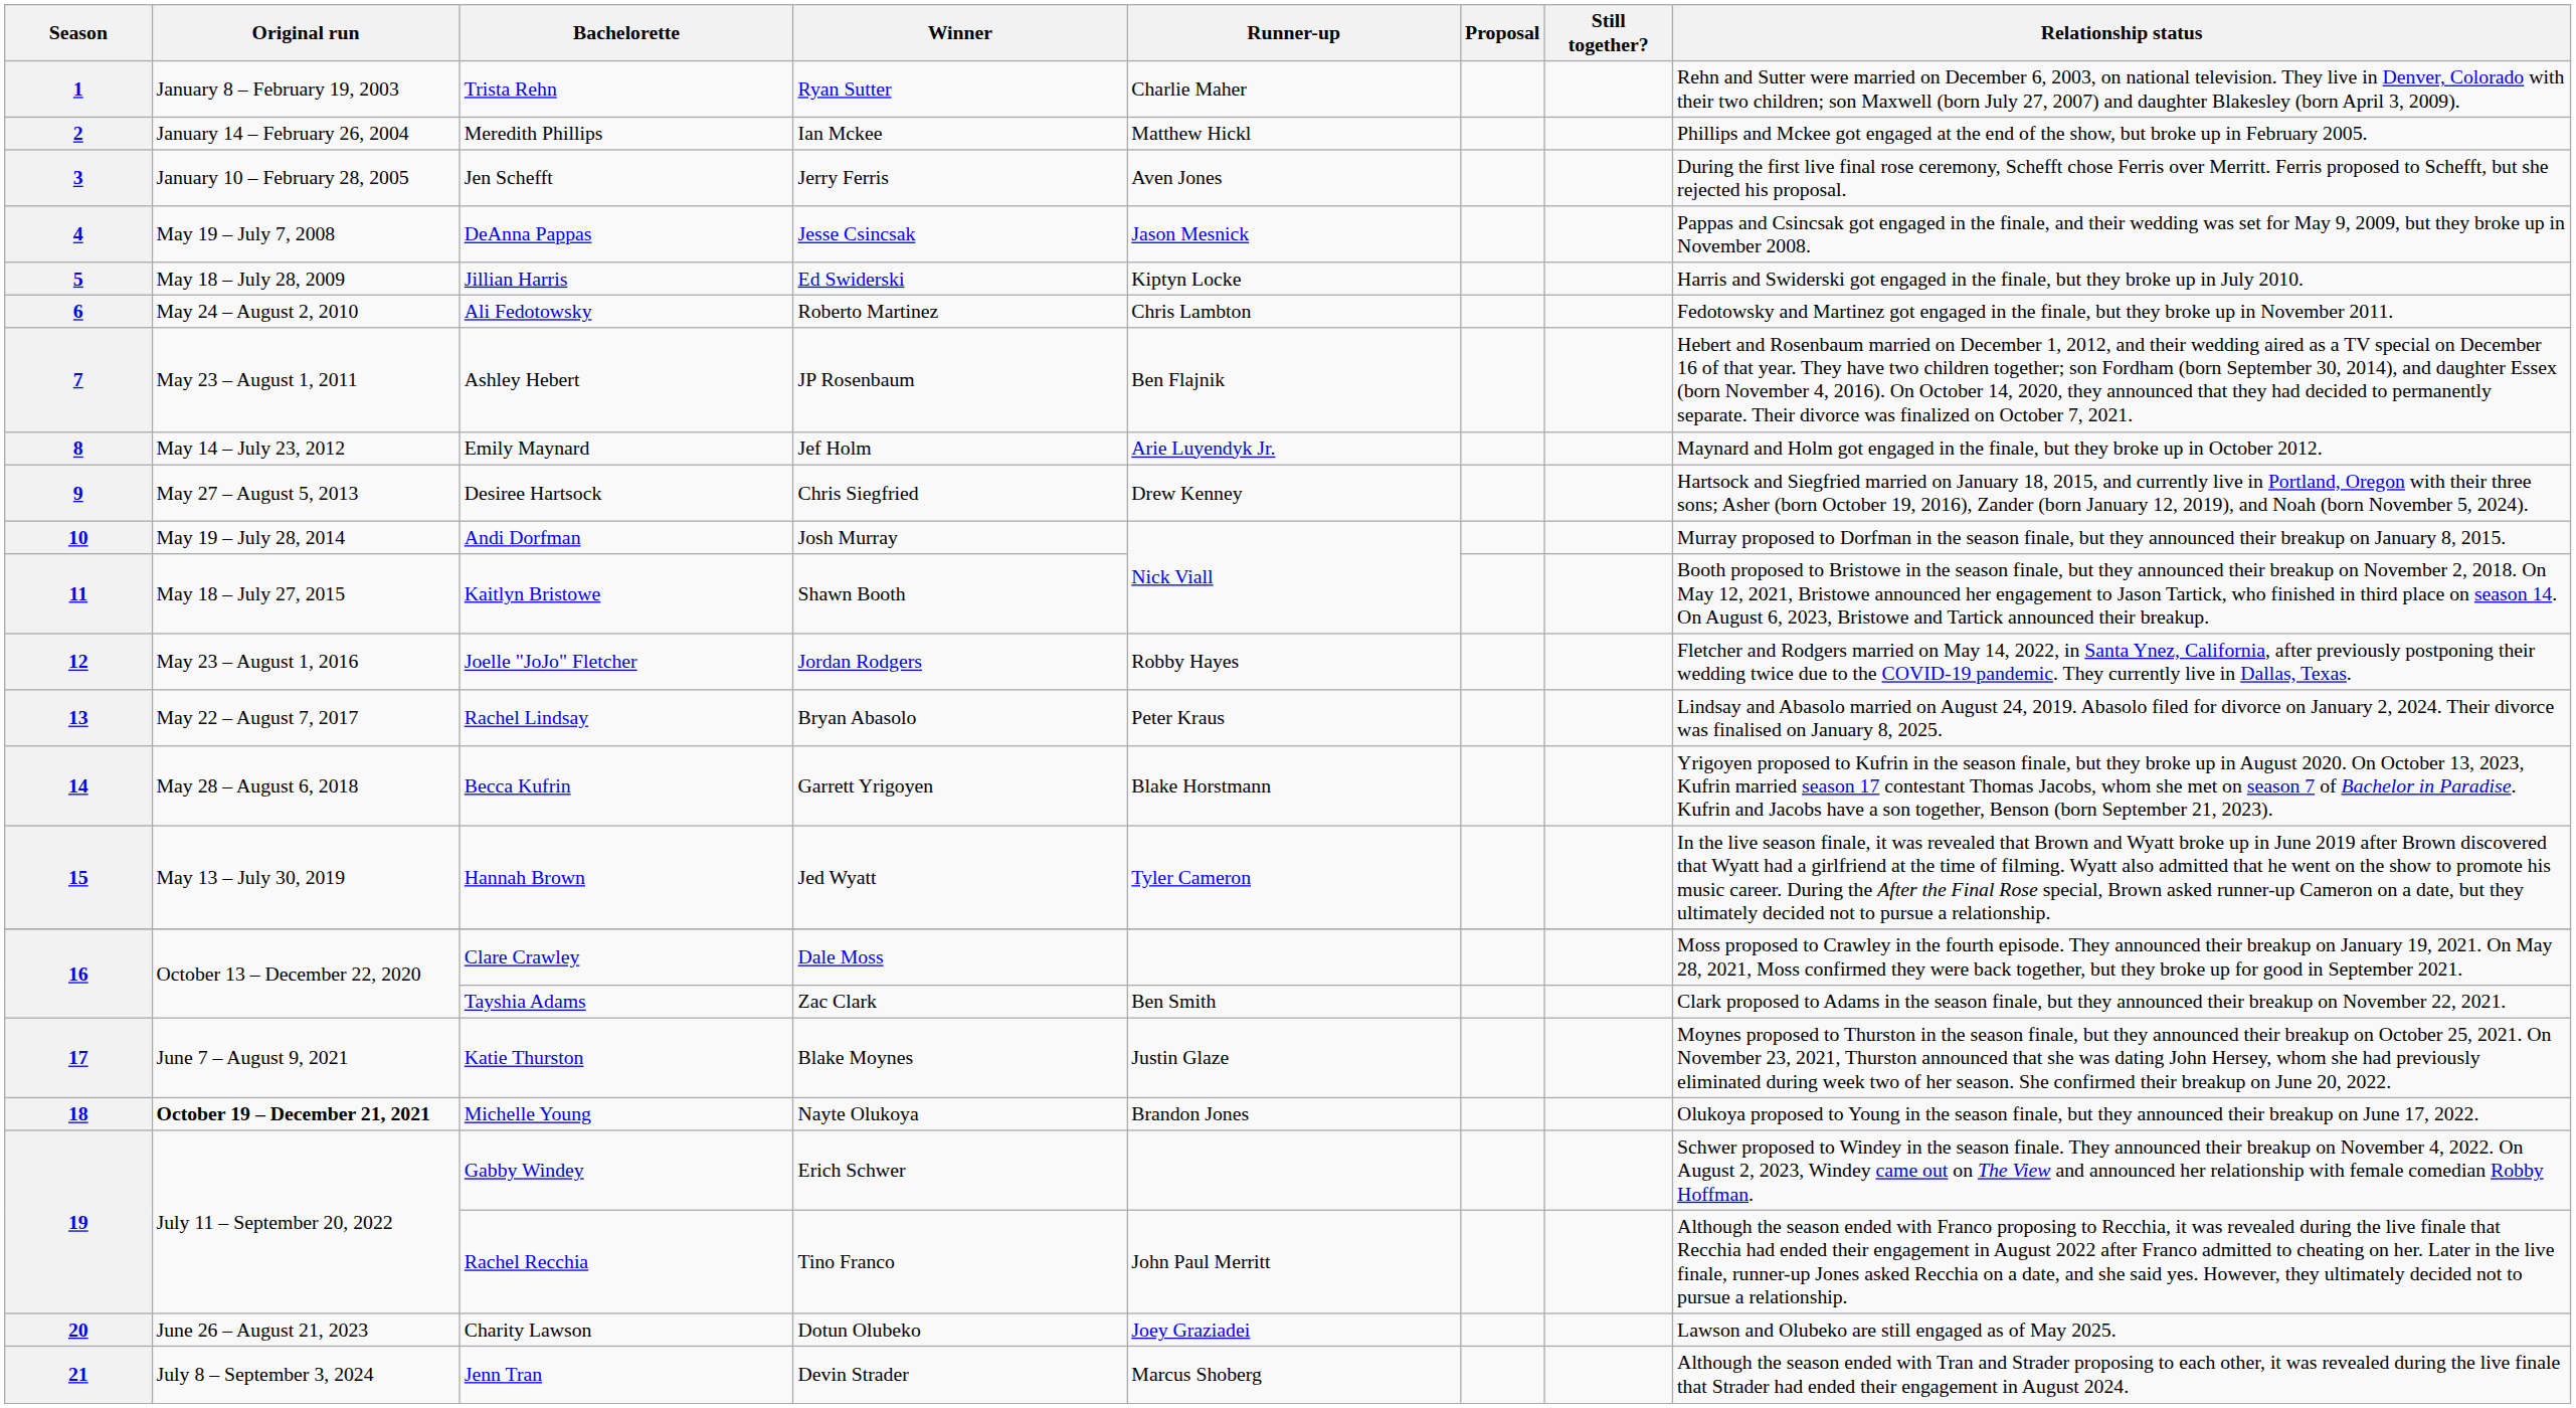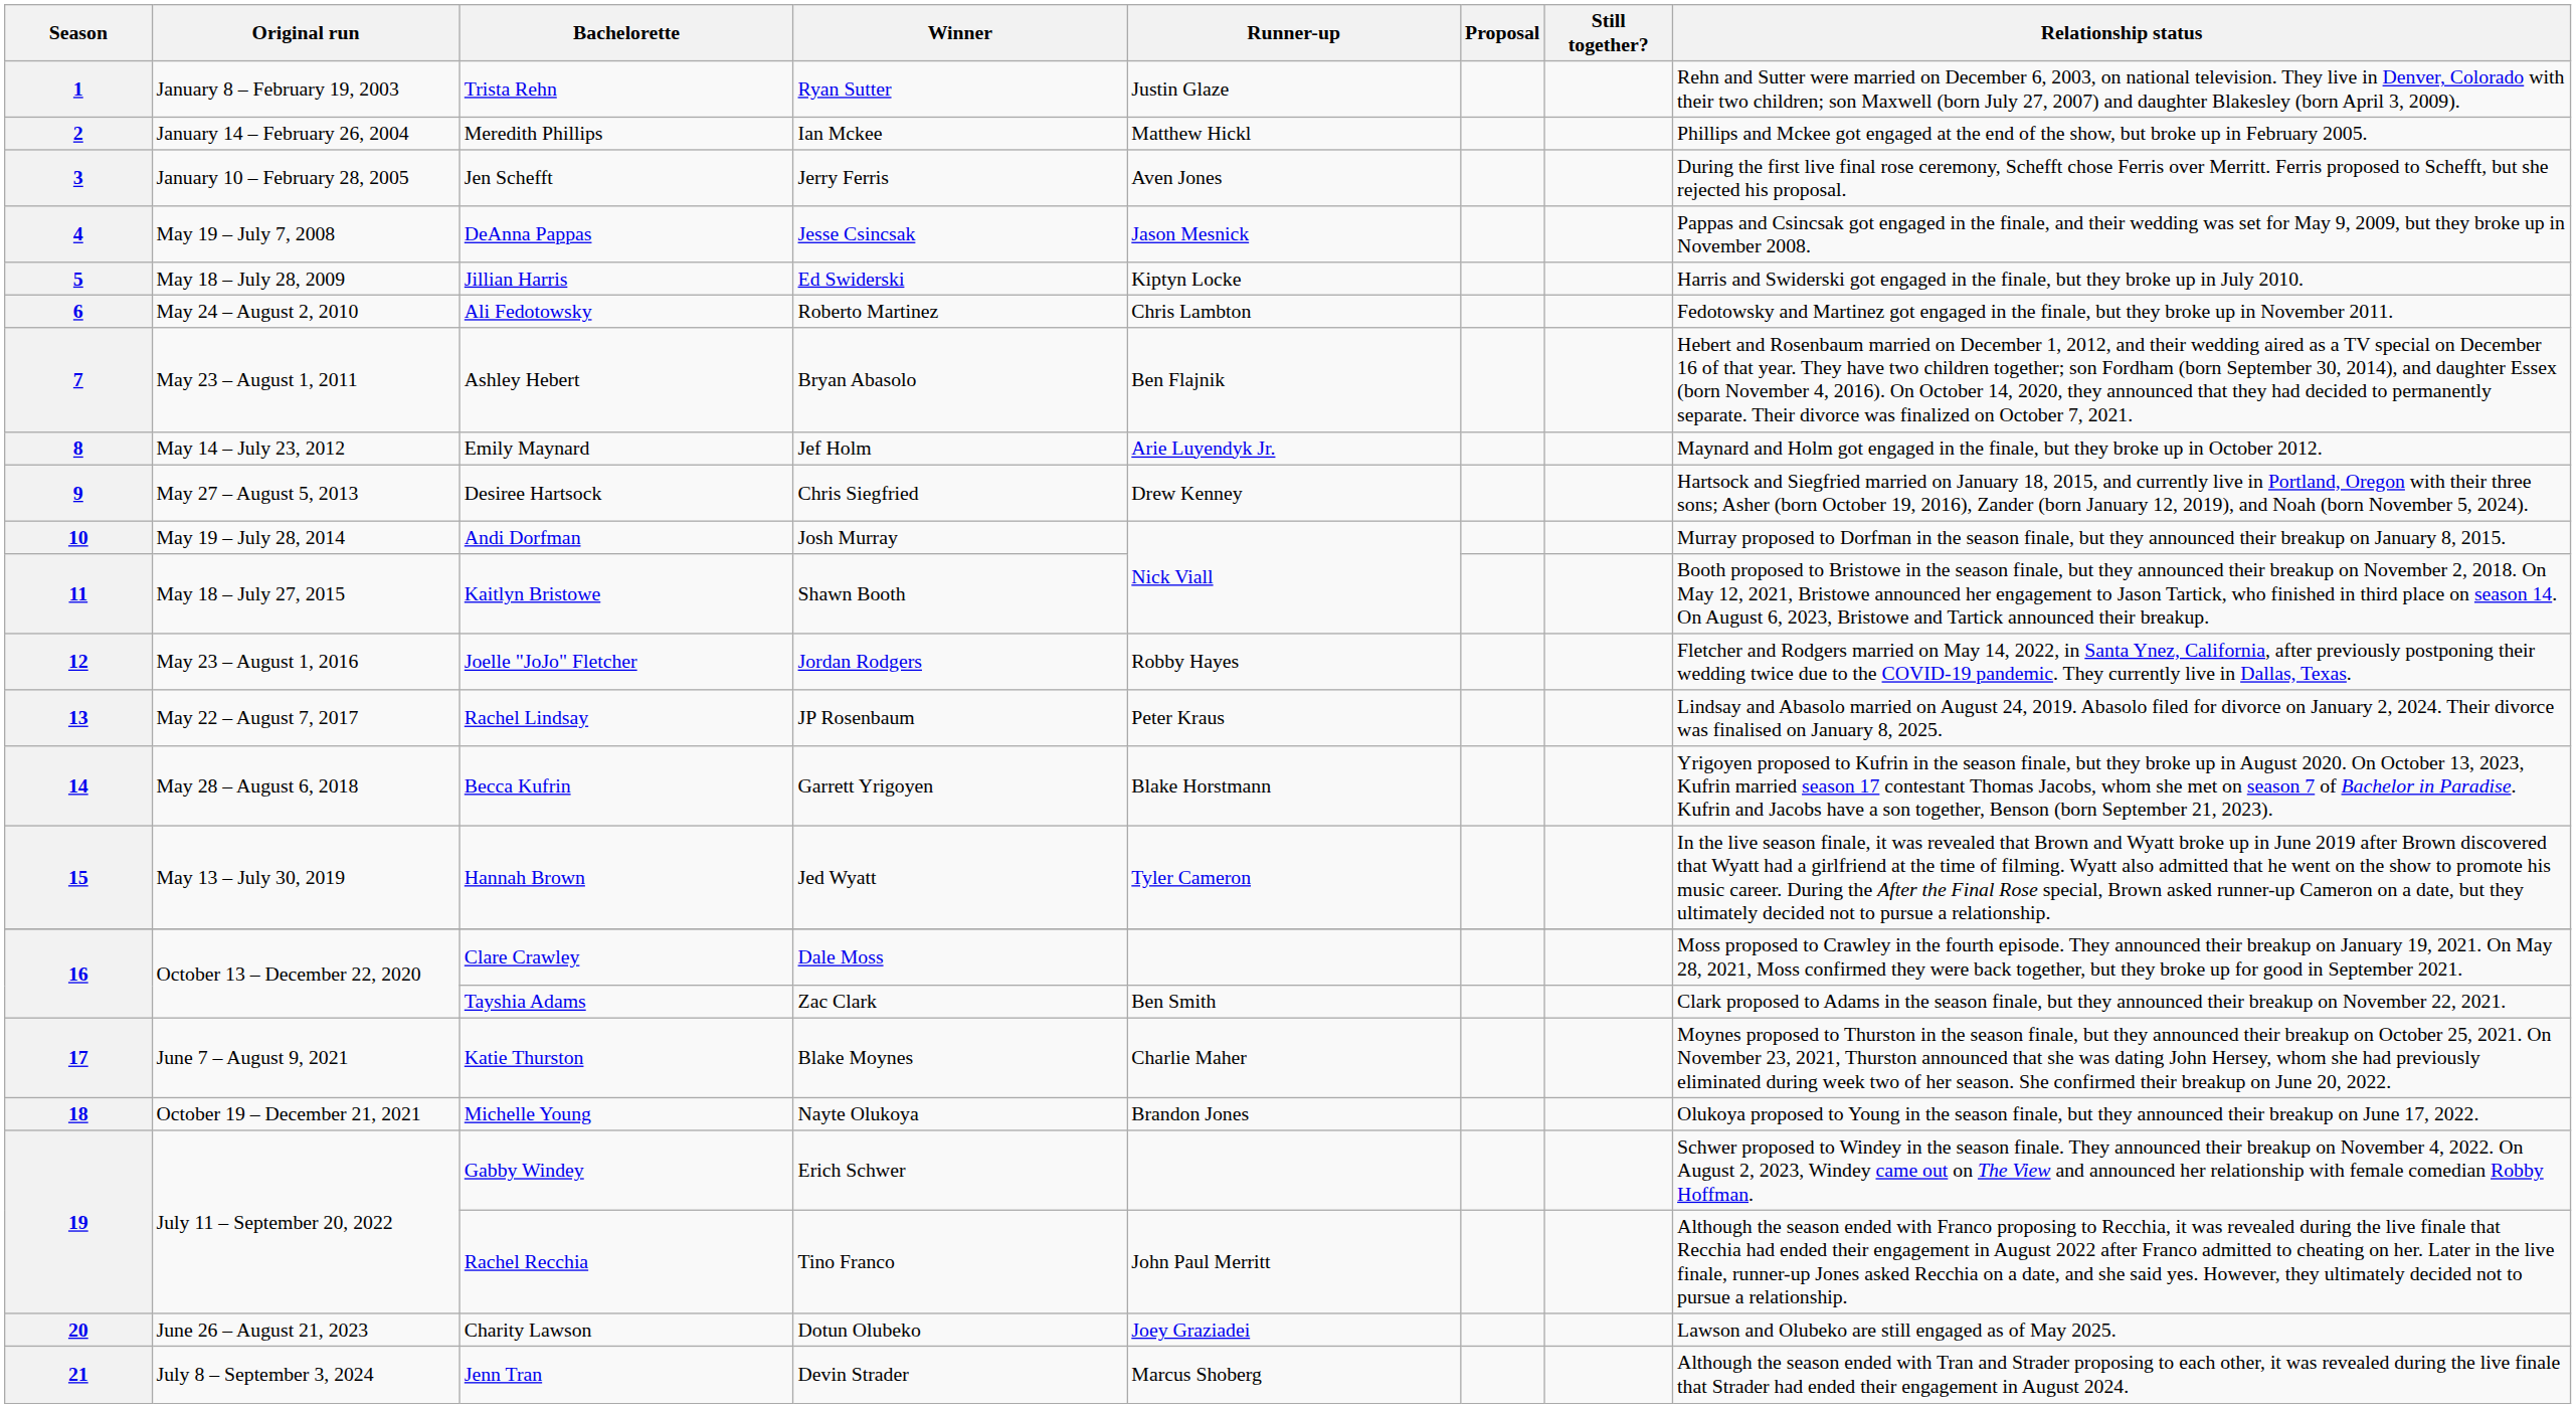1 | Runner-up: Charlie Maher -> Justin Glaze
7 | Winner: JP Rosenbaum -> Bryan Abasolo
13 | Winner: Bryan Abasolo -> JP Rosenbaum
17 | Runner-up: Justin Glaze -> Charlie Maher
18 | Original run: bold -> normal
